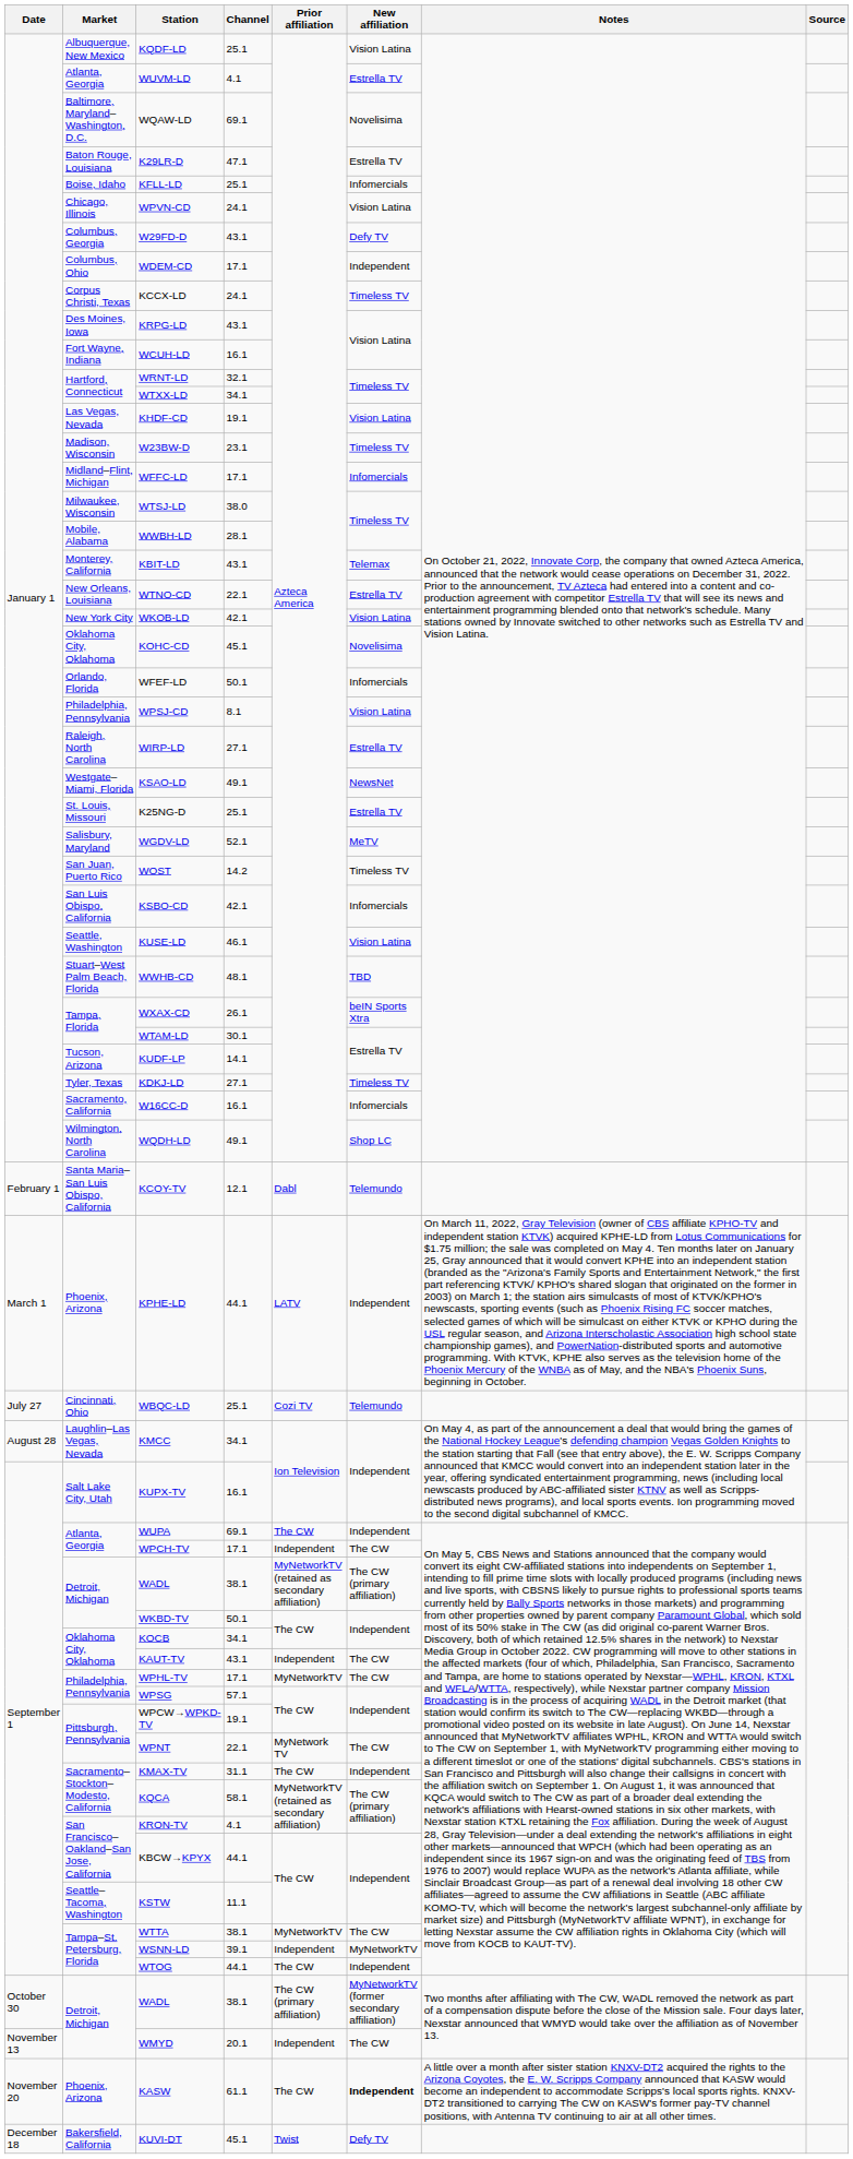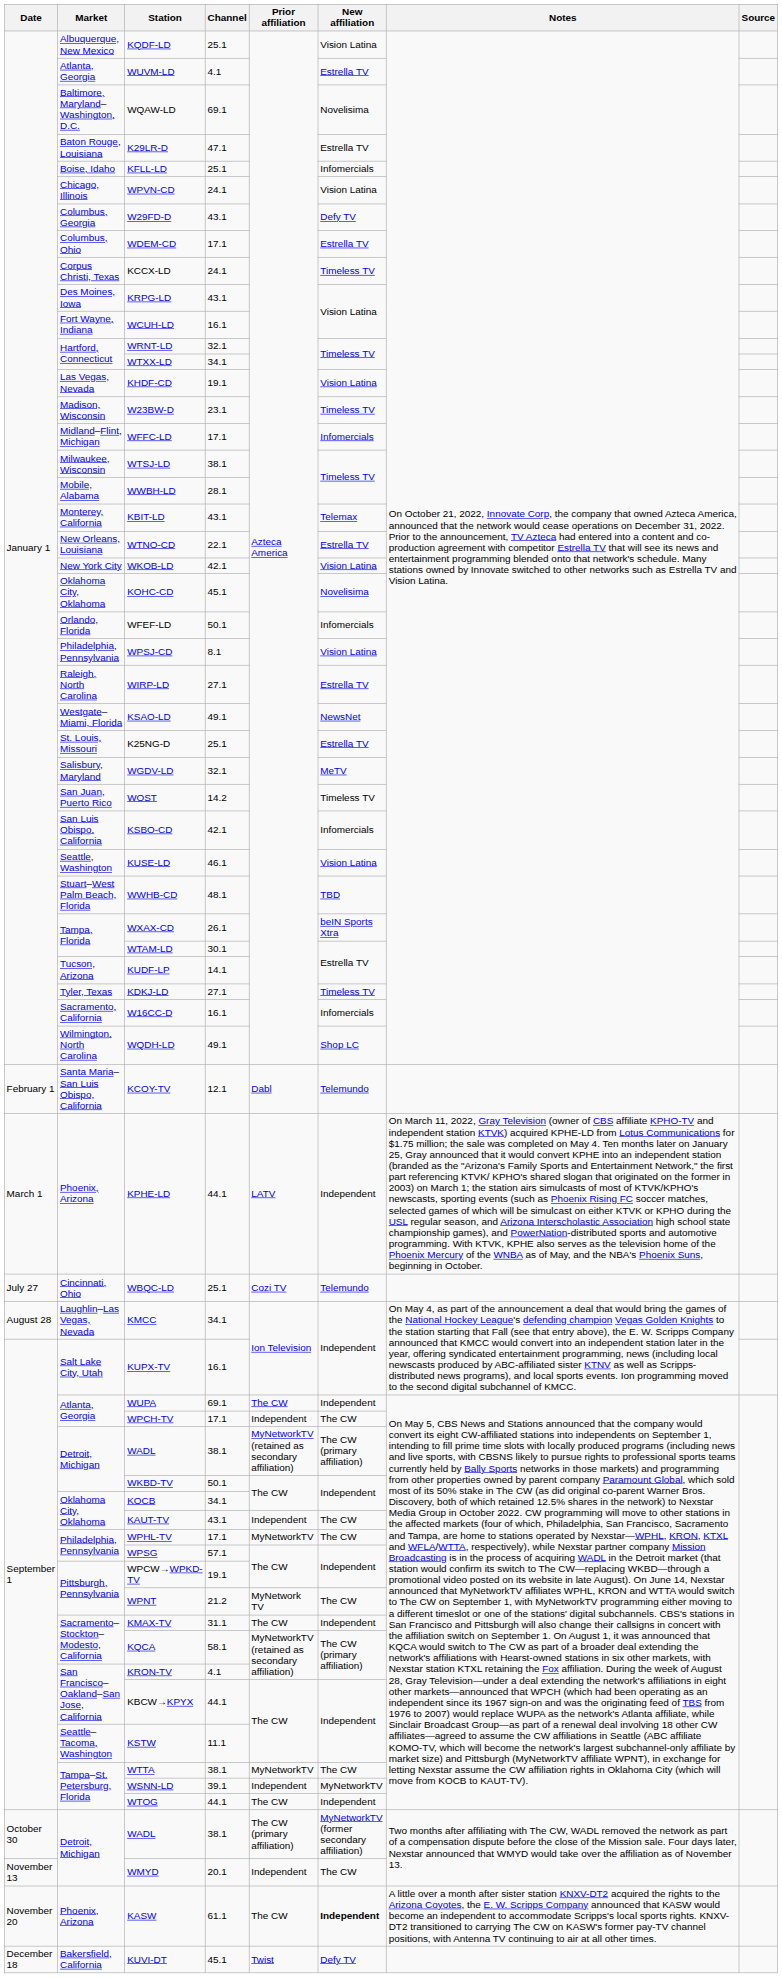WDEM-CD | New affiliation: Independent -> Estrella TV
WTSJ-LD | Channel: 38.0 -> 38.1
WGDV-LD | Channel: 52.1 -> 32.1
WPNT | Channel: 22.1 -> 21.2
